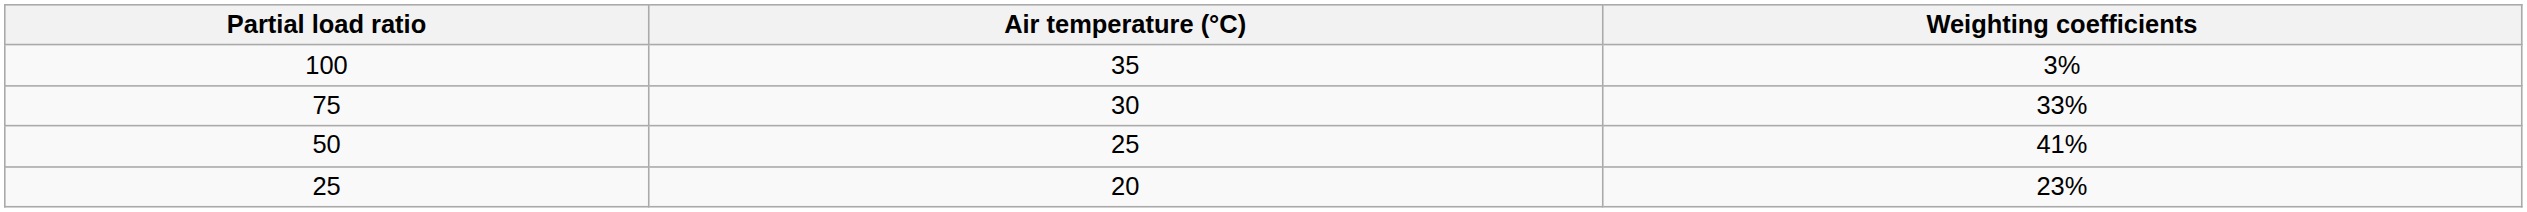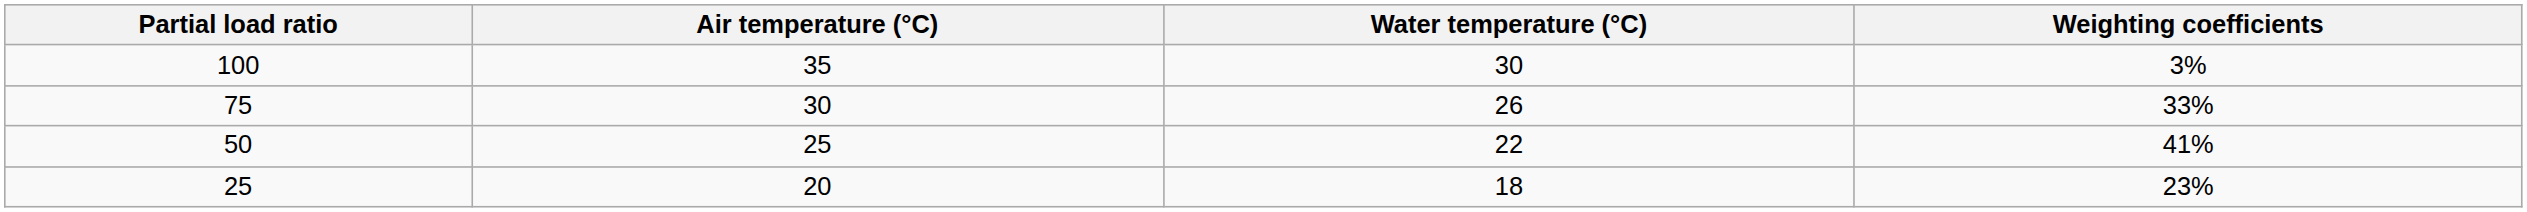+ column: Water temperature (°C) | 30 | 26 | 22 | 18
